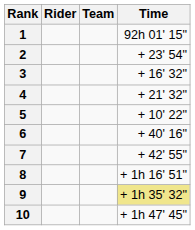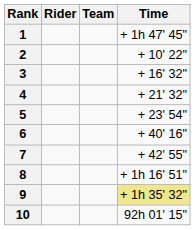1 | Time: 92h 01' 15" -> + 1h 47' 45"
2 | Time: + 23' 54" -> + 10' 22"
5 | Time: + 10' 22" -> + 23' 54"
10 | Time: + 1h 47' 45" -> 92h 01' 15"
